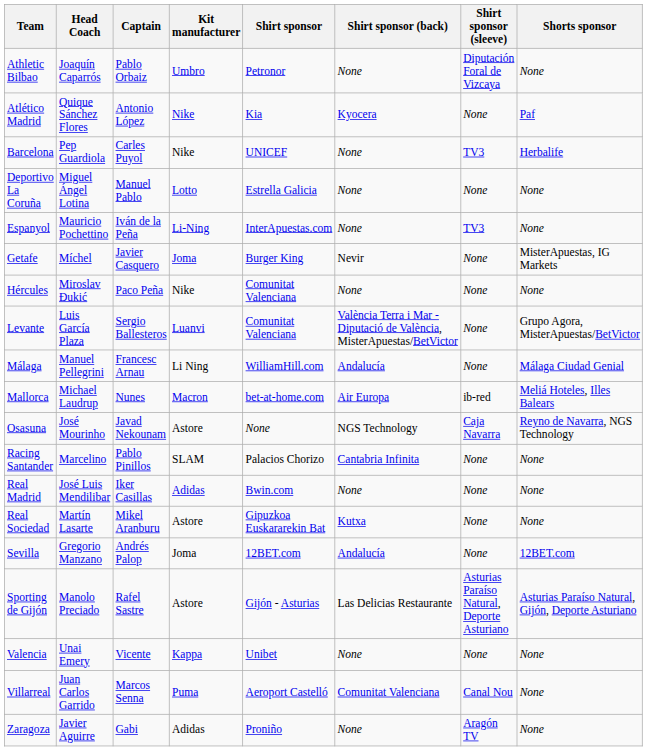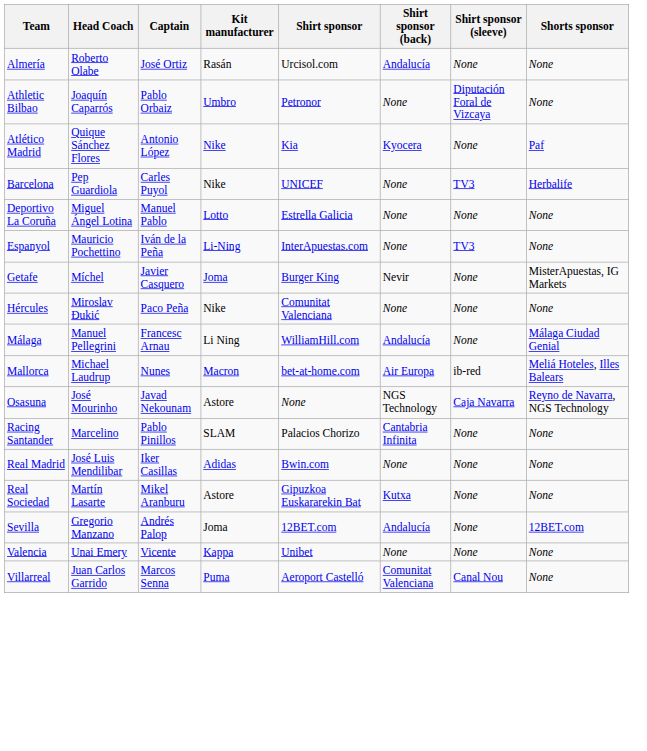+ row: Almería | Roberto Olabe | José Ortiz | Rasán | Urcisol.com | Andalucía | None | None
- row: Levante | Luis García Plaza | Sergio Ballesteros | Luanvi | Comunitat Valenciana | València Terra i Mar - Diputació de València, MisterApuestas/BetVictor | None | Grupo Agora, MisterApuestas/BetVictor
- row: Sporting de Gijón | Manolo Preciado | Rafel Sastre | Astore | Gijón - Asturias | Las Delicias Restaurante | Asturias Paraíso Natural, Deporte Asturiano | Asturias Paraíso Natural, Gijón, Deporte Asturiano
- row: Zaragoza | Javier Aguirre | Gabi | Adidas | Proniño | None | Aragón TV | None
